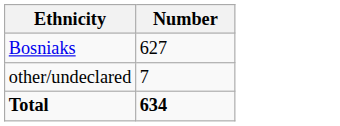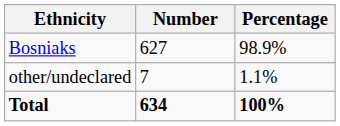+ column: Percentage | 98.9% | 1.1% | 100%
